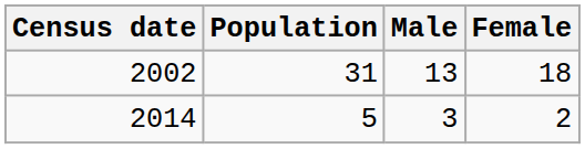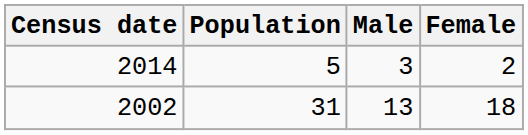rows swapped: 2002 <-> 2014
